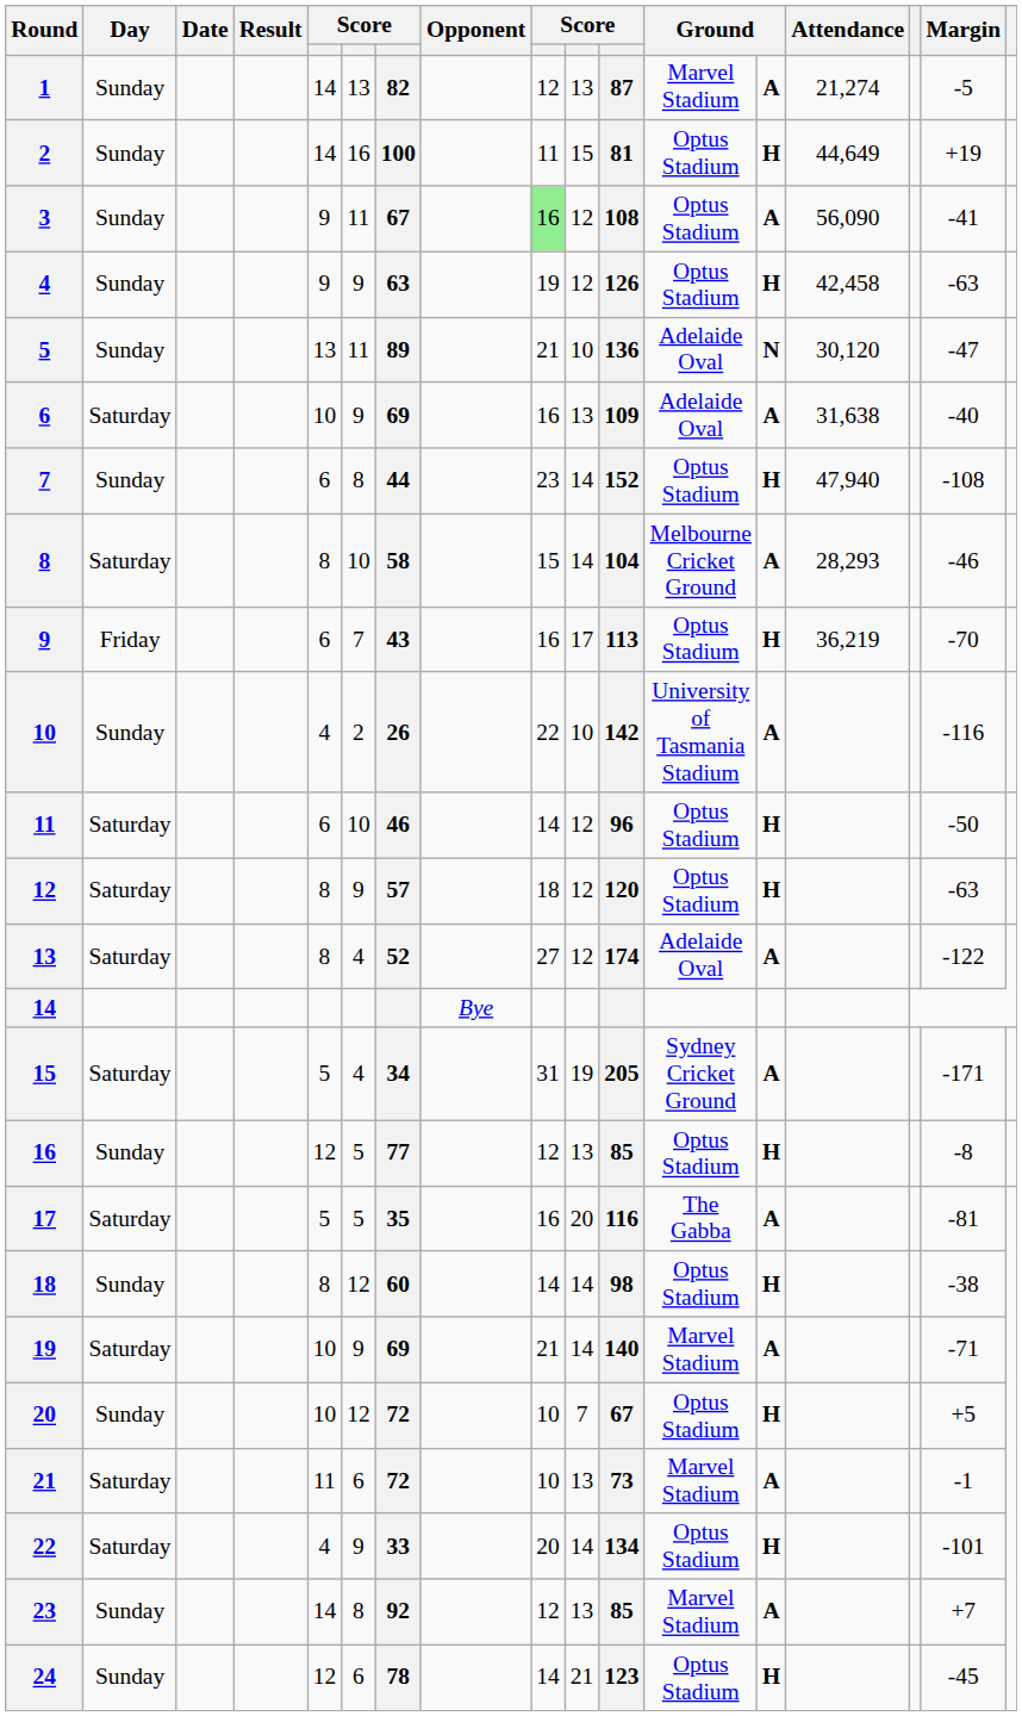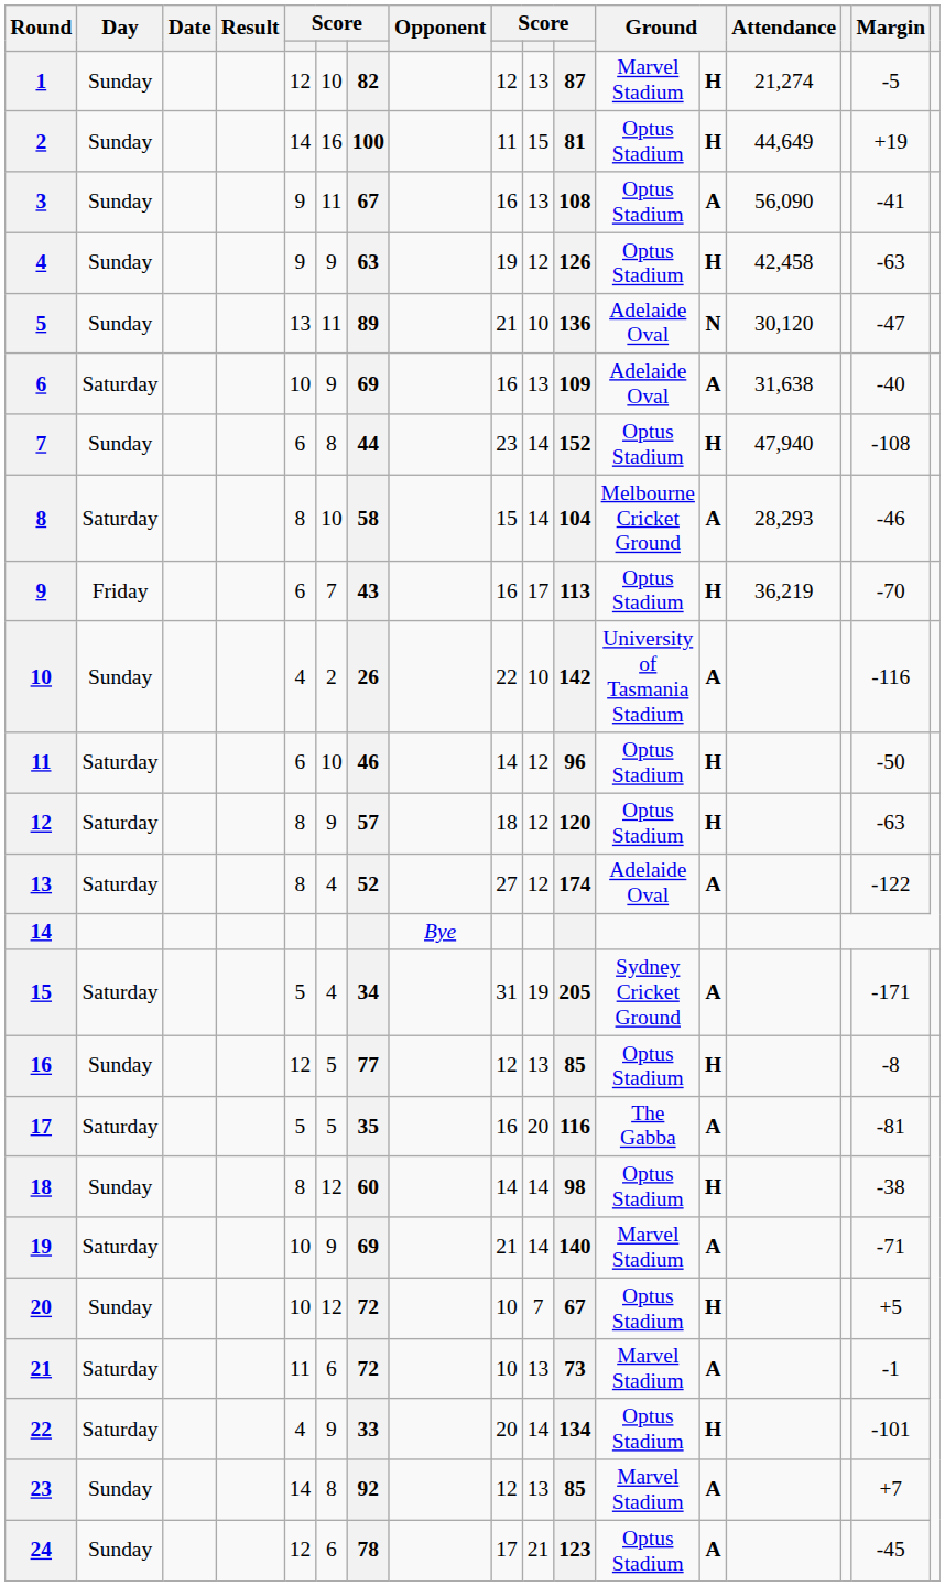1 | column 5: 14 -> 12
1 | column 6: 13 -> 10
1 | column 13: A -> H
3 | column 9: lightgreen background -> no background
3 | column 10: 12 -> 13
24 | column 9: 14 -> 17
24 | column 13: H -> A
